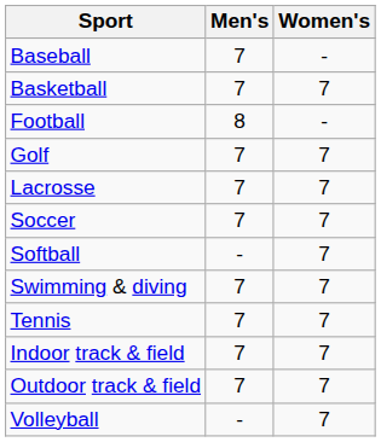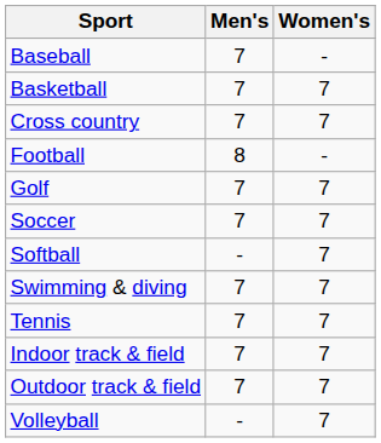+ row: Cross country | 7 | 7
- row: Lacrosse | 7 | 7
